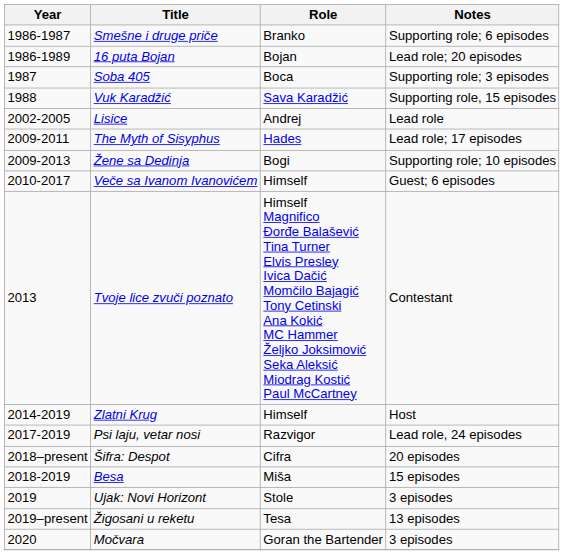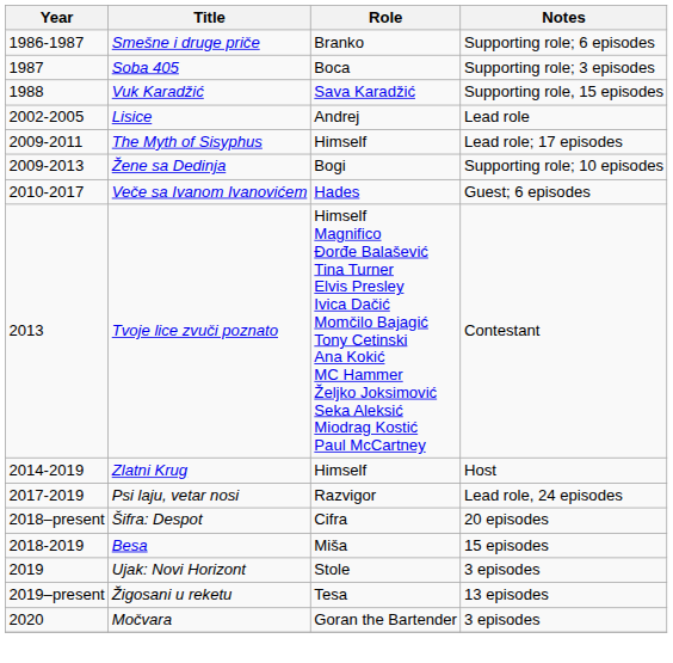- row: 1986-1989 | 16 puta Bojan | Bojan | Lead role; 20 episodes
The Myth of Sisyphus | Role: Hades -> Himself
Veče sa Ivanom Ivanovićem | Role: Himself -> Hades
